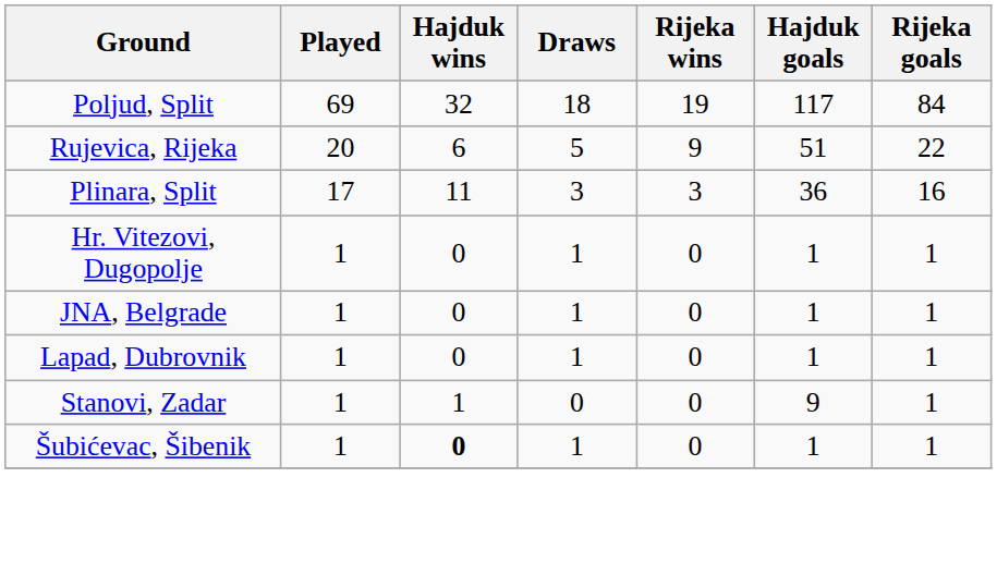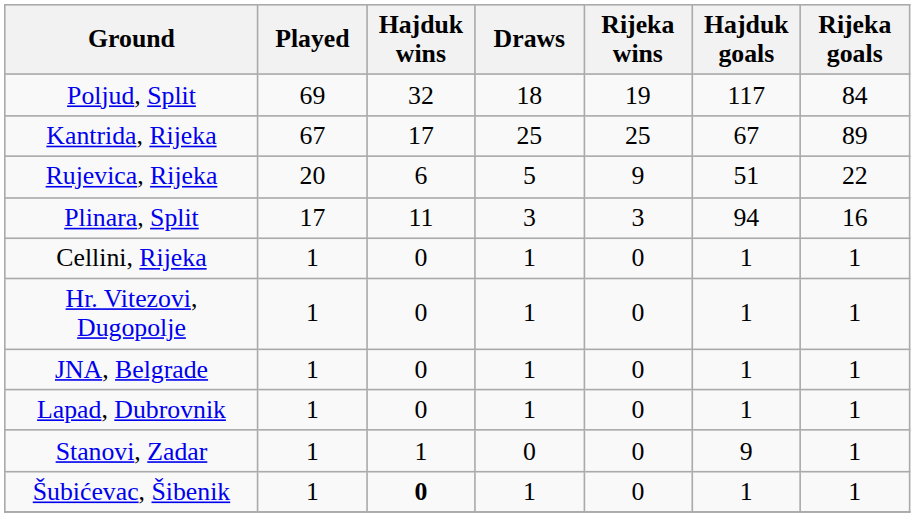+ row: Kantrida, Rijeka | 67 | 17 | 25 | 25 | 67 | 89
Plinara, Split | Hajduk goals: 36 -> 94
+ row: Cellini, Rijeka | 1 | 0 | 1 | 0 | 1 | 1
